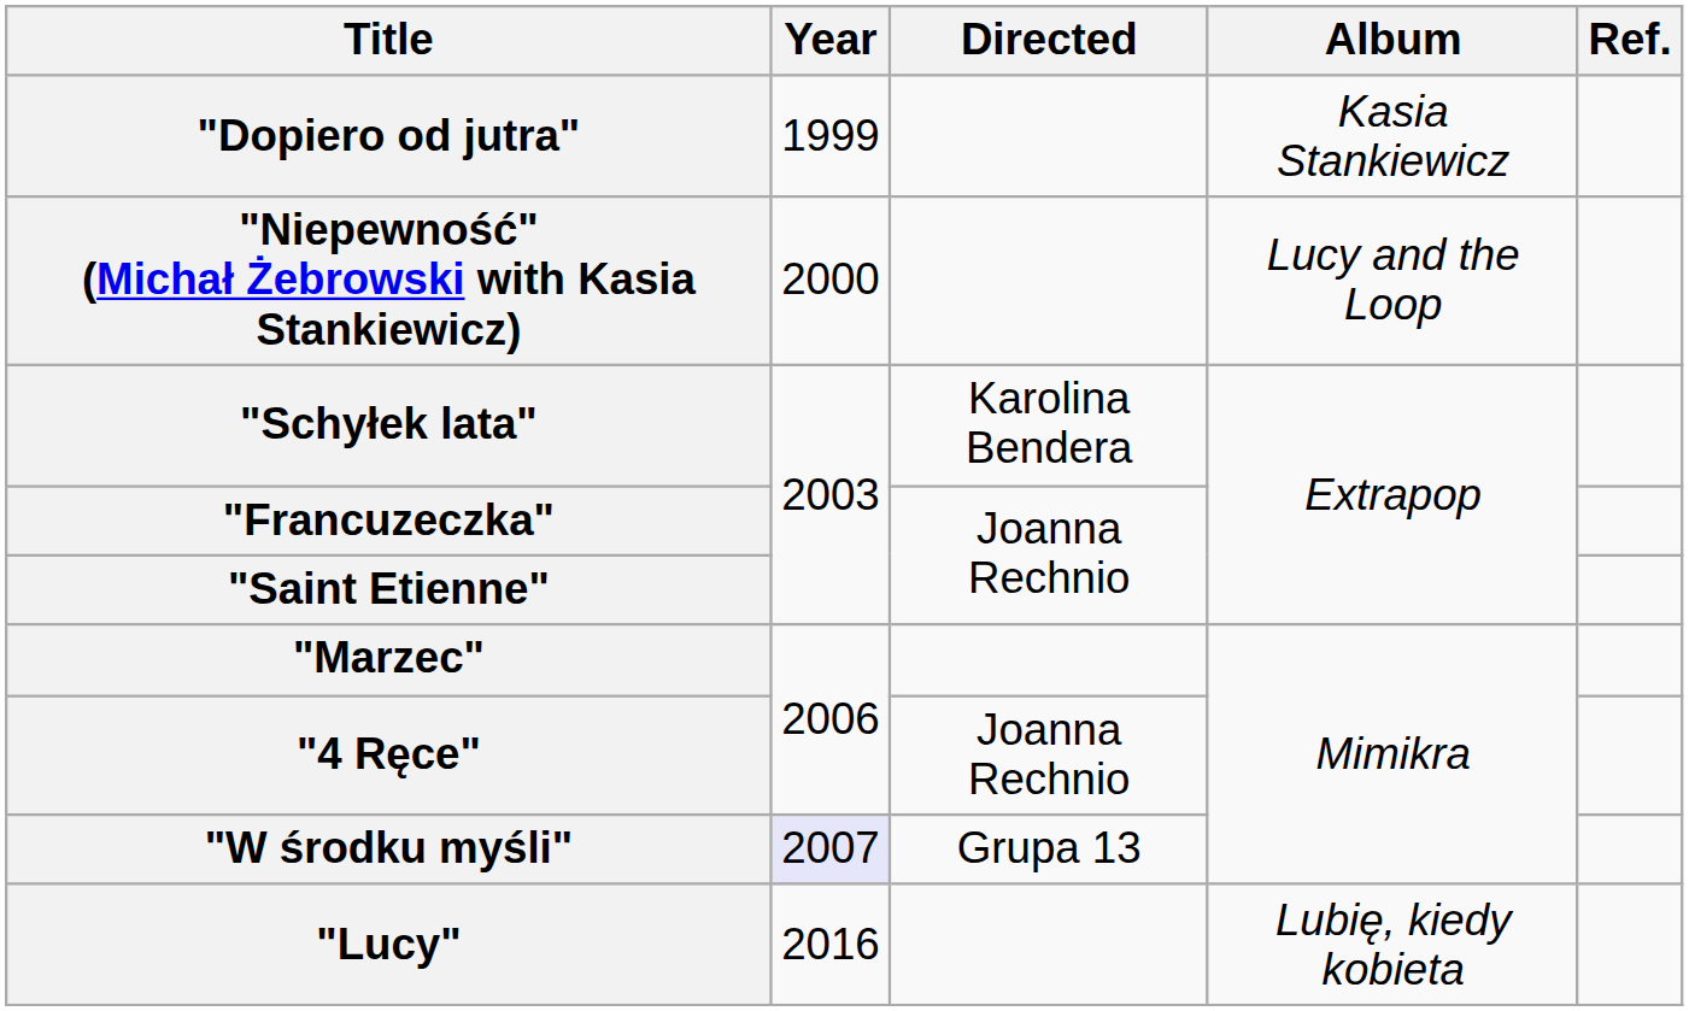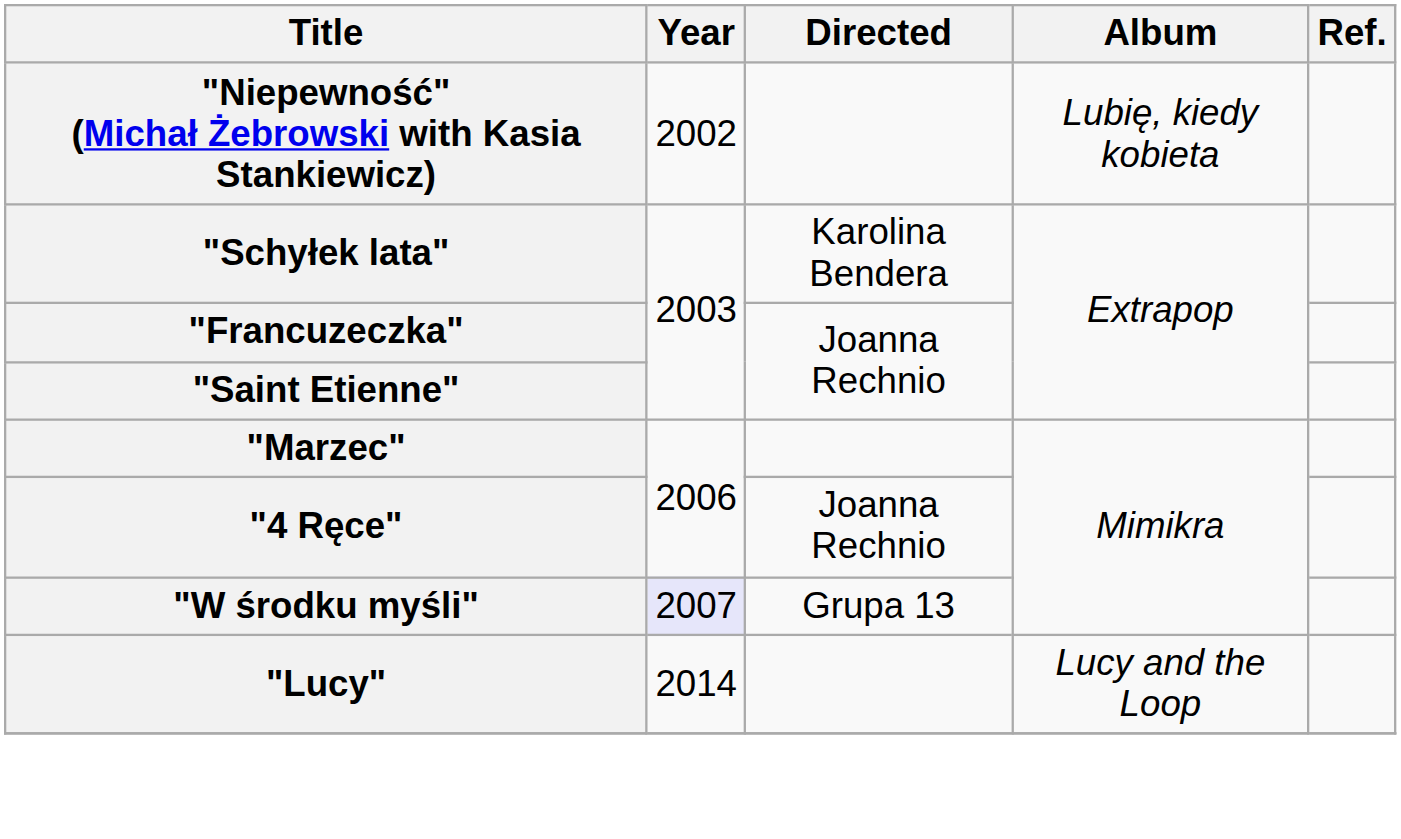- row: "Dopiero od jutra" | 1999 | Kasia Stankiewicz
"Niepewność" (Michał Żebrowski with Kasia Stankiewicz) | Year: 2000 -> 2002
"Niepewność" (Michał Żebrowski with Kasia Stankiewicz) | Album: Lucy and the Loop -> Lubię, kiedy kobieta
"Lucy" | Year: 2016 -> 2014
"Lucy" | Album: Lubię, kiedy kobieta -> Lucy and the Loop
